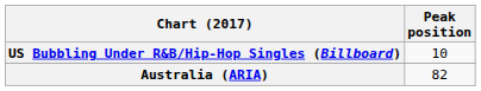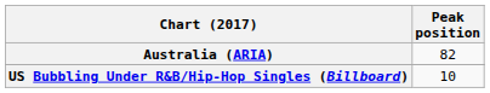rows swapped: Australia (ARIA) <-> US Bubbling Under R&B/Hip-Hop Singles (Billboard)
